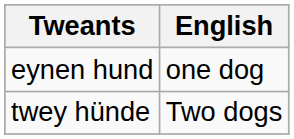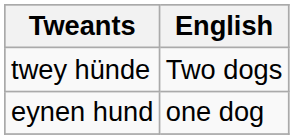rows swapped: eynen hund <-> twey hünde
